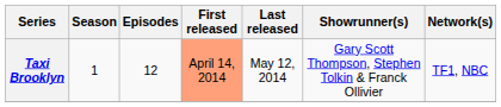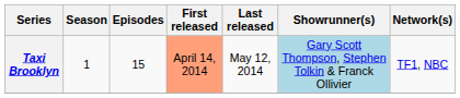Taxi Brooklyn | Episodes: 12 -> 15
Taxi Brooklyn | Showrunner(s): no background -> lightblue background
